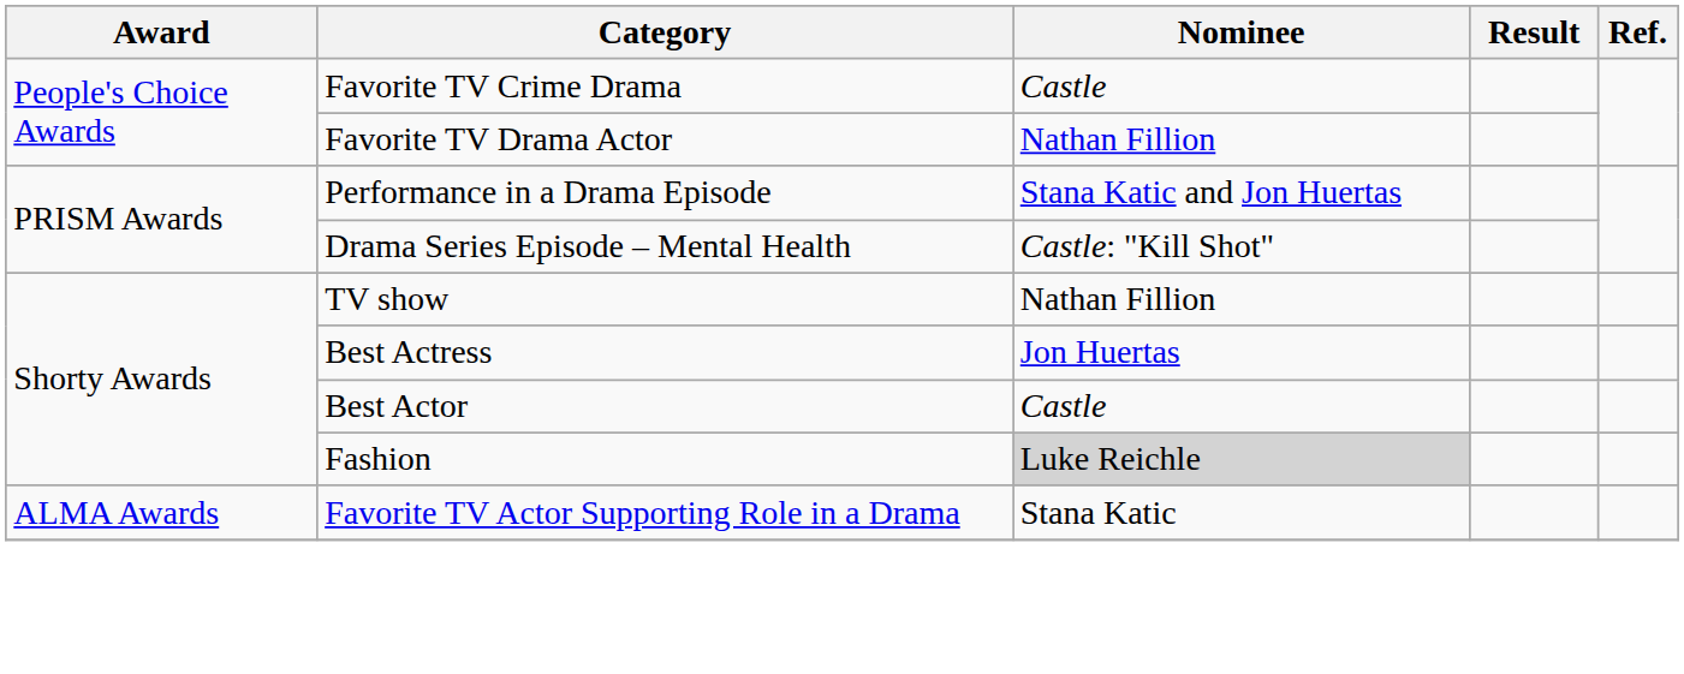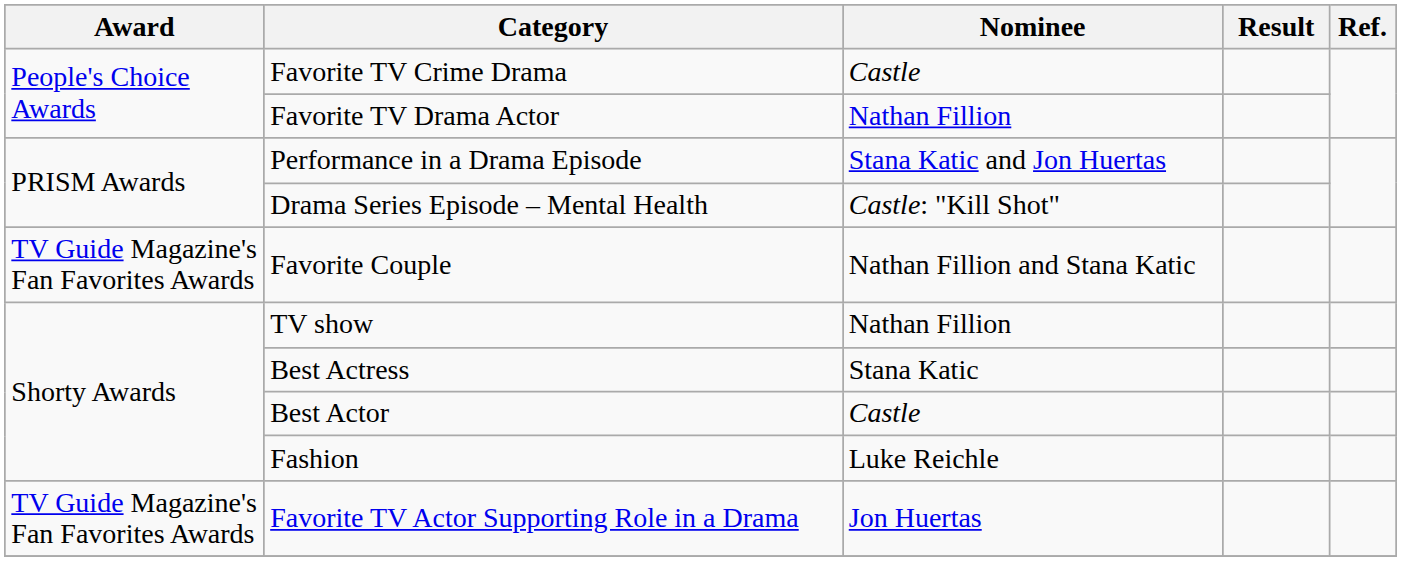+ row: TV Guide Magazine's Fan Favorites Awards | Favorite Couple | Nathan Fillion and Stana Katic
Best Actress | Nominee: Jon Huertas -> Stana Katic
Fashion | Nominee: lightgrey background -> no background
Favorite TV Actor Supporting Role in a Drama | Award: ALMA Awards -> TV Guide Magazine's Fan Favorites Awards
Favorite TV Actor Supporting Role in a Drama | Nominee: Stana Katic -> Jon Huertas
